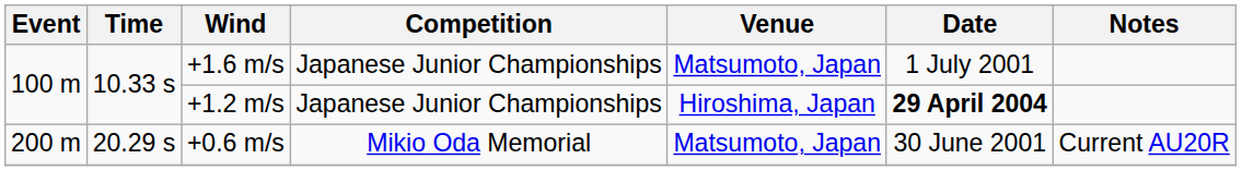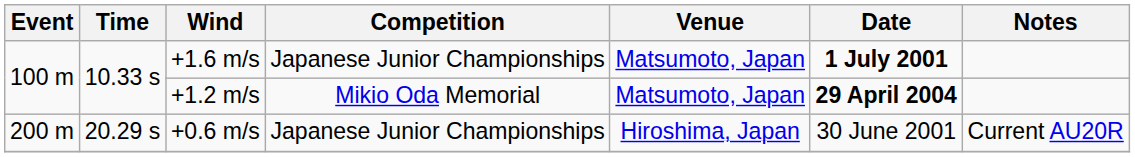+1.6 m/s | Date: normal -> bold
+1.2 m/s | Competition: Japanese Junior Championships -> Mikio Oda Memorial
+1.2 m/s | Venue: Hiroshima, Japan -> Matsumoto, Japan
+0.6 m/s | Competition: Mikio Oda Memorial -> Japanese Junior Championships
+0.6 m/s | Venue: Matsumoto, Japan -> Hiroshima, Japan
